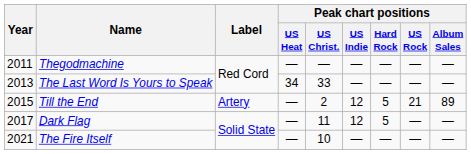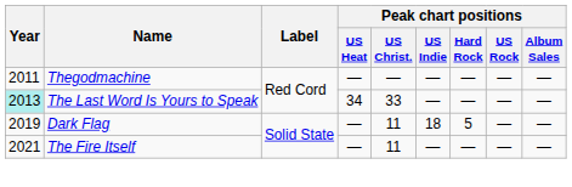The Last Word Is Yours to Speak | Year: no background -> paleturquoise background
- row: 2015 | Till the End | Artery | — | 2 | 12 | 5 | 21 | 89
Dark Flag | Year: 2017 -> 2019
Dark Flag | Peak chart positions / US Indie: 12 -> 18
The Fire Itself | Peak chart positions / US Christ.: 10 -> 11
